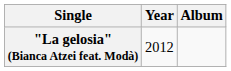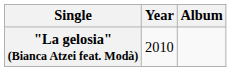"La gelosia" (Bianca Atzei feat. Modà) | Year: 2012 -> 2010
